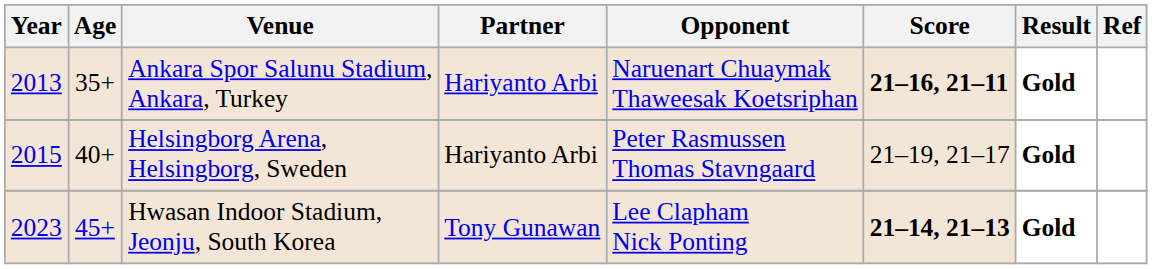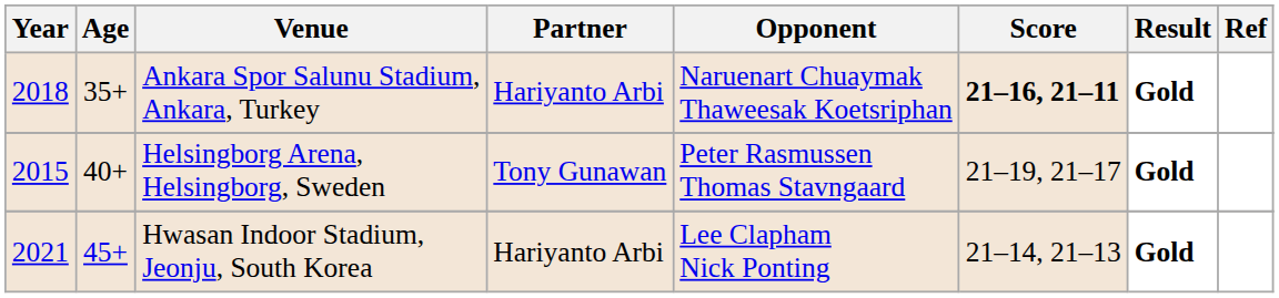Ankara Spor Salunu Stadium, Ankara, Turkey | Year: 2013 -> 2018
Helsingborg Arena, Helsingborg, Sweden | Partner: Hariyanto Arbi -> Tony Gunawan
Hwasan Indoor Stadium, Jeonju, South Korea | Year: 2023 -> 2021
Hwasan Indoor Stadium, Jeonju, South Korea | Partner: Tony Gunawan -> Hariyanto Arbi
Hwasan Indoor Stadium, Jeonju, South Korea | Score: bold -> normal
